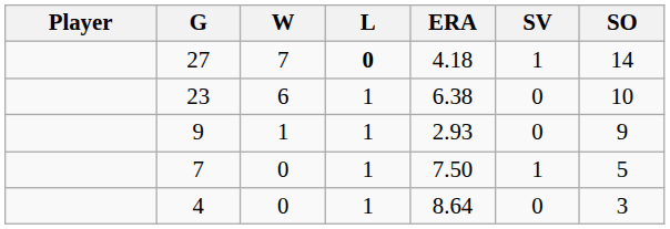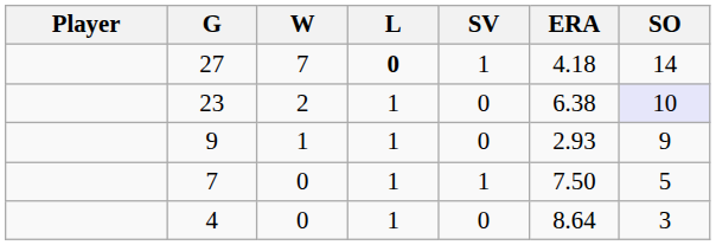columns swapped: SV <-> ERA
23 | W: 6 -> 2
23 | SO: no background -> lavender background
